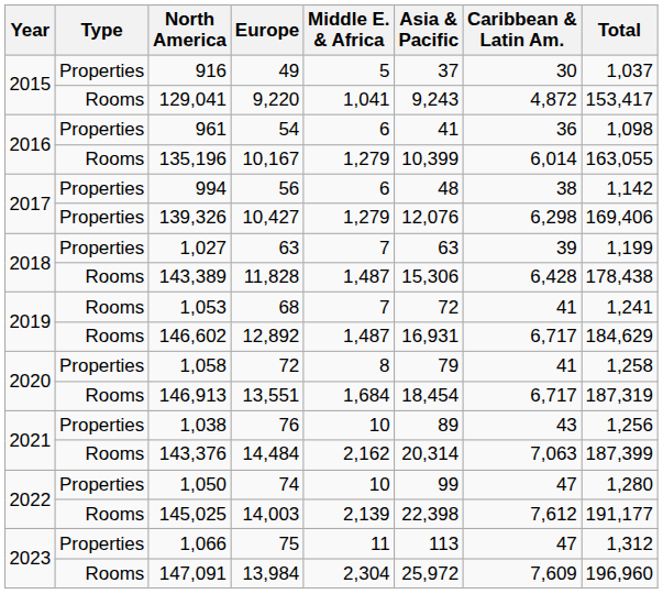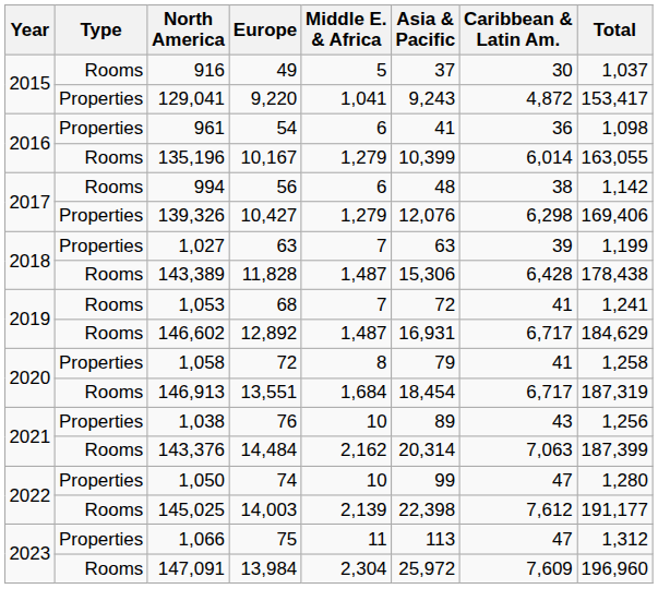916 | Type: Properties -> Rooms
129,041 | Type: Rooms -> Properties
994 | Type: Properties -> Rooms
